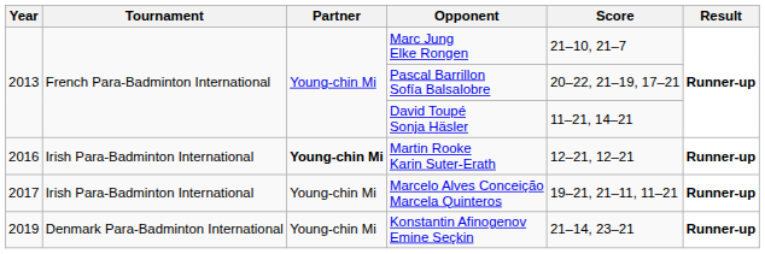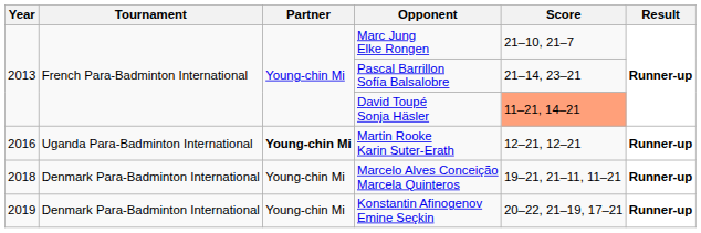Pascal Barrillon Sofía Balsalobre | Score: 20–22, 21–19, 17–21 -> 21–14, 23–21
David Toupé Sonja Häsler | Score: no background -> lightsalmon background
Martin Rooke Karin Suter-Erath | Tournament: Irish Para-Badminton International -> Uganda Para-Badminton International
Marcelo Alves Conceição Marcela Quinteros | Year: 2017 -> 2018
Marcelo Alves Conceição Marcela Quinteros | Tournament: Irish Para-Badminton International -> Denmark Para-Badminton International
Konstantin Afinogenov Emine Seçkin | Score: 21–14, 23–21 -> 20–22, 21–19, 17–21
